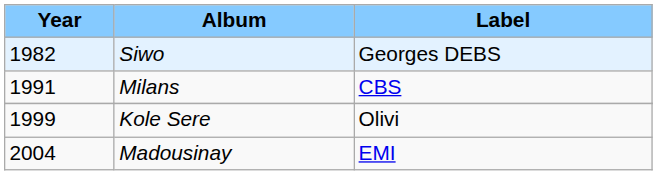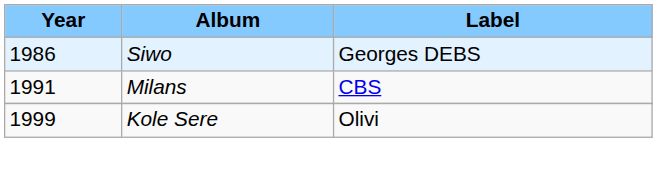Siwo | Year: 1982 -> 1986
- row: 2004 | Madousinay | EMI
